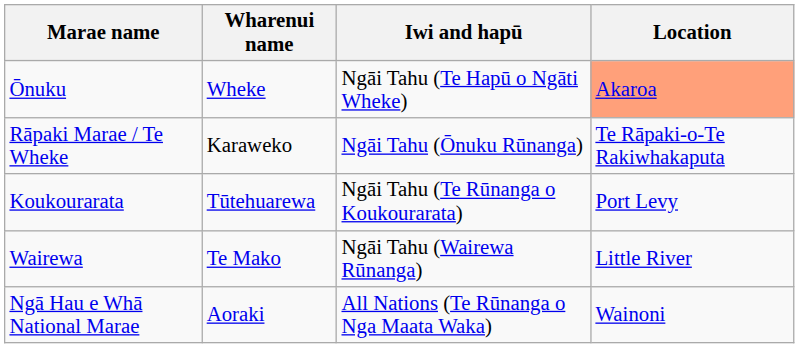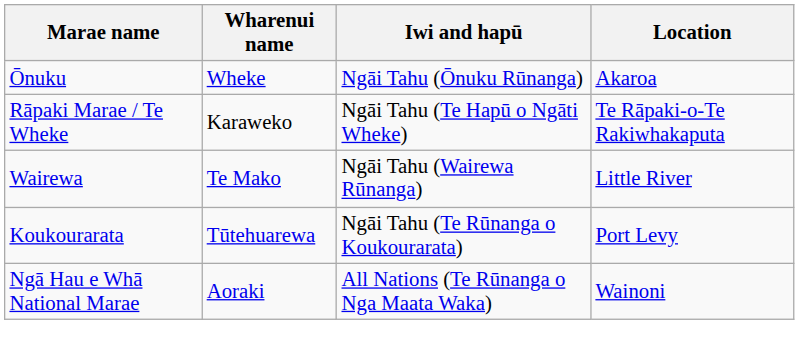Ōnuku | Iwi and hapū: Ngāi Tahu (Te Hapū o Ngāti Wheke) -> Ngāi Tahu (Ōnuku Rūnanga)
Ōnuku | Location: lightsalmon background -> no background
Rāpaki Marae / Te Wheke | Iwi and hapū: Ngāi Tahu (Ōnuku Rūnanga) -> Ngāi Tahu (Te Hapū o Ngāti Wheke)
rows swapped: Koukourarata <-> Wairewa
